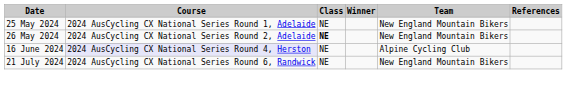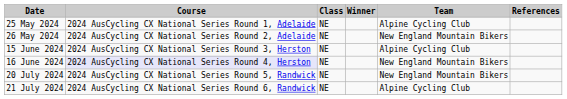25 May 2024 | Team: New England Mountain Bikers -> Alpine Cycling Club
26 May 2024 | Class: bold -> normal
+ row: 15 June 2024 | 2024 AusCycling CX National Series Round 3, Herston | NE | Alpine Cycling Club
16 June 2024 | Team: Alpine Cycling Club -> New England Mountain Bikers
+ row: 20 July 2024 | 2024 AusCycling CX National Series Round 5, Randwick | NE | New England Mountain Bikers
21 July 2024 | Team: New England Mountain Bikers -> Alpine Cycling Club
